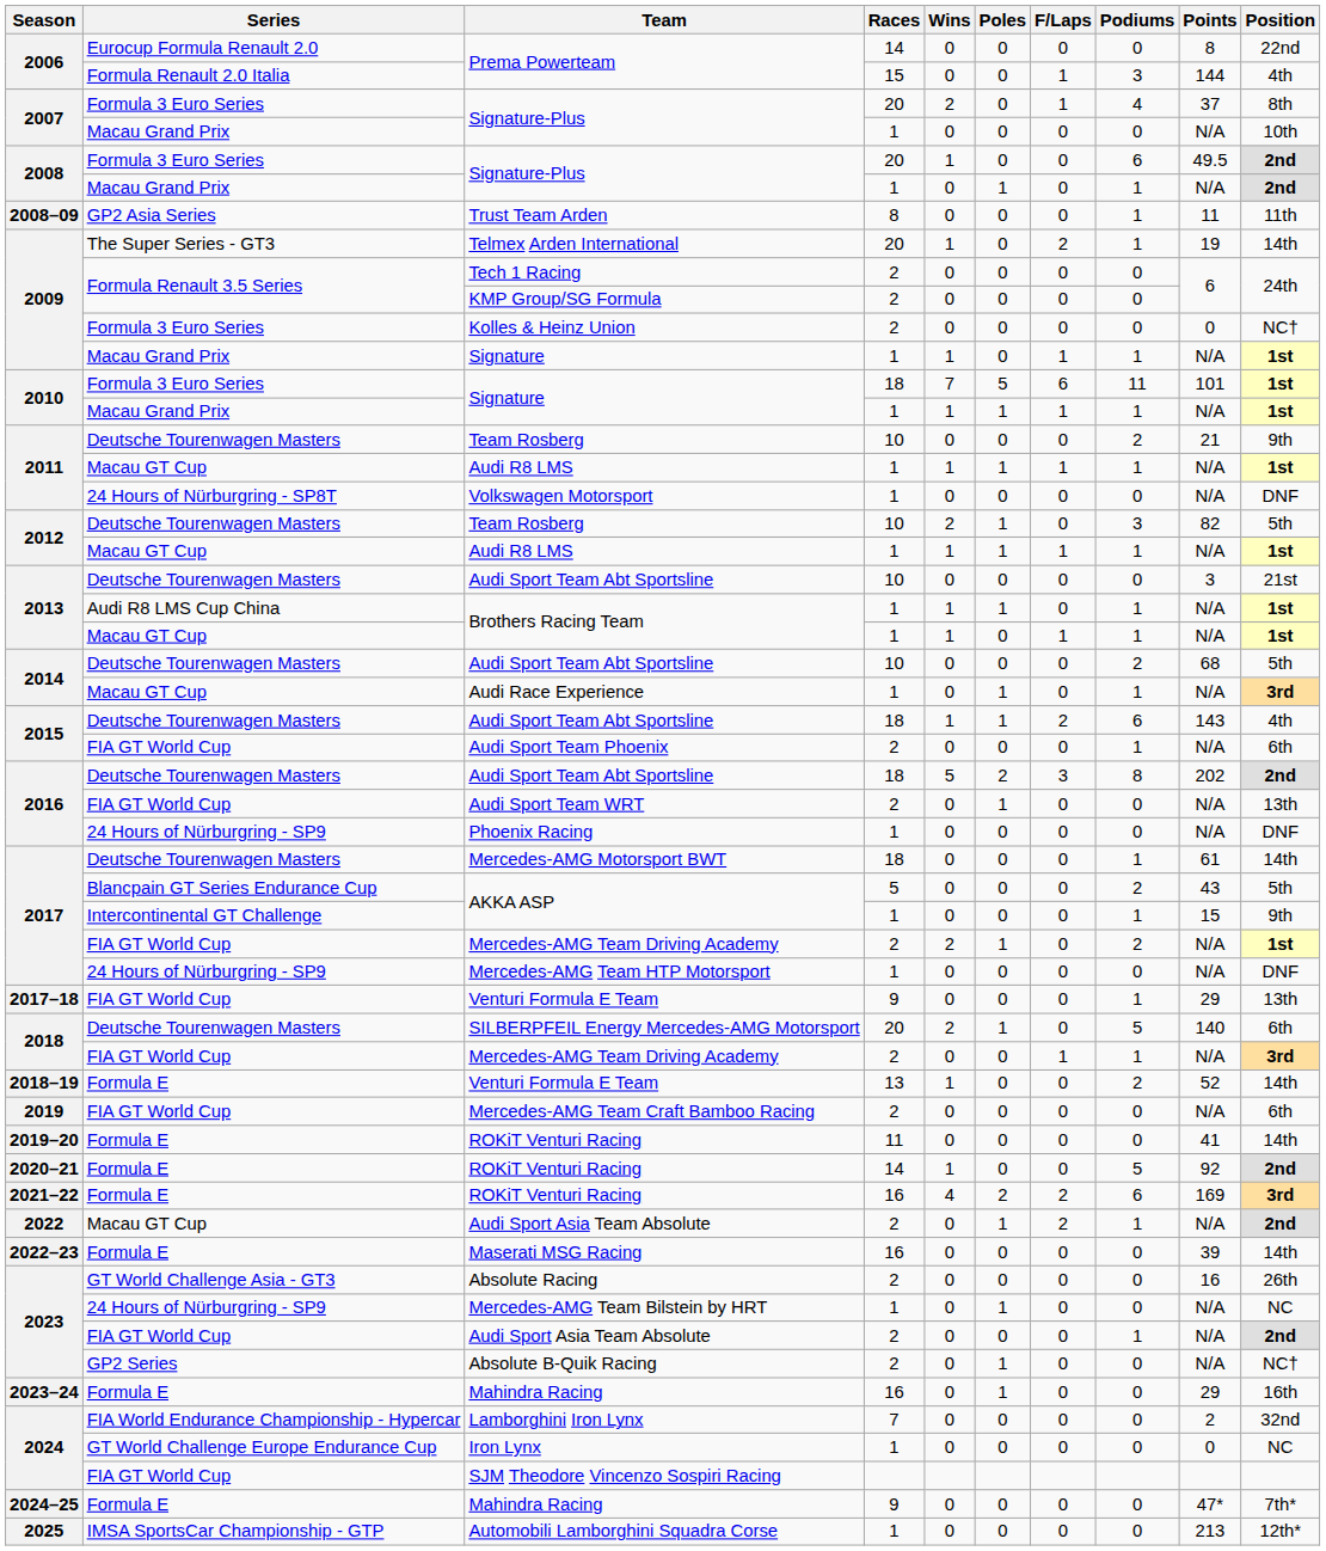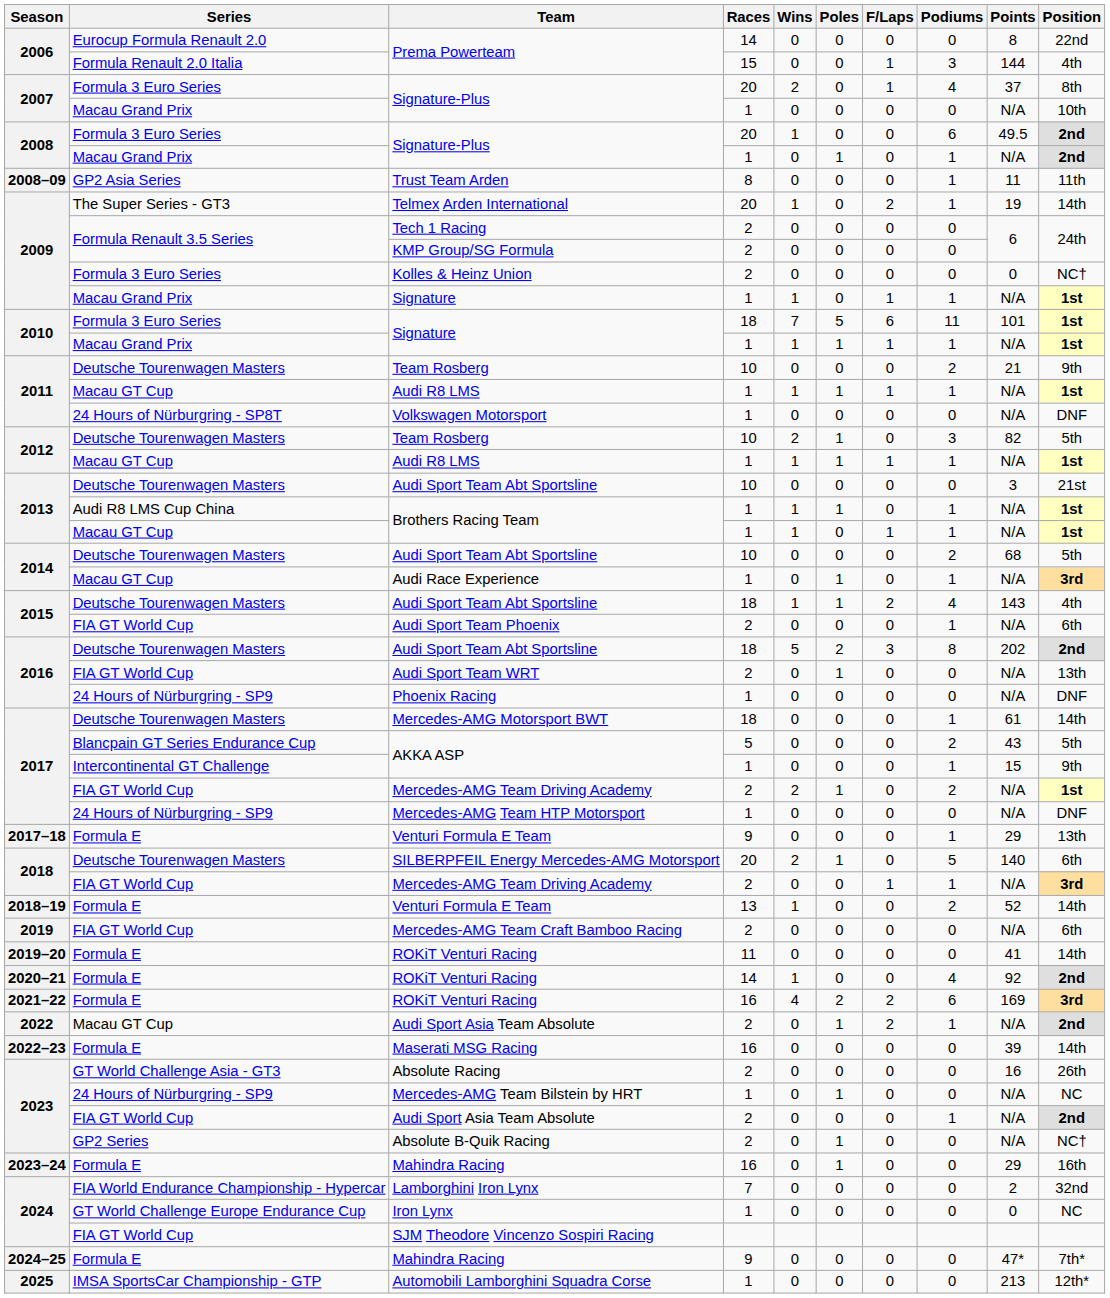2015 / Audi Sport Team Abt Sportsline | Podiums: 6 -> 4
2017–18 / Venturi Formula E Team | Series: FIA GT World Cup -> Formula E
2020–21 / ROKiT Venturi Racing | Podiums: 5 -> 4
